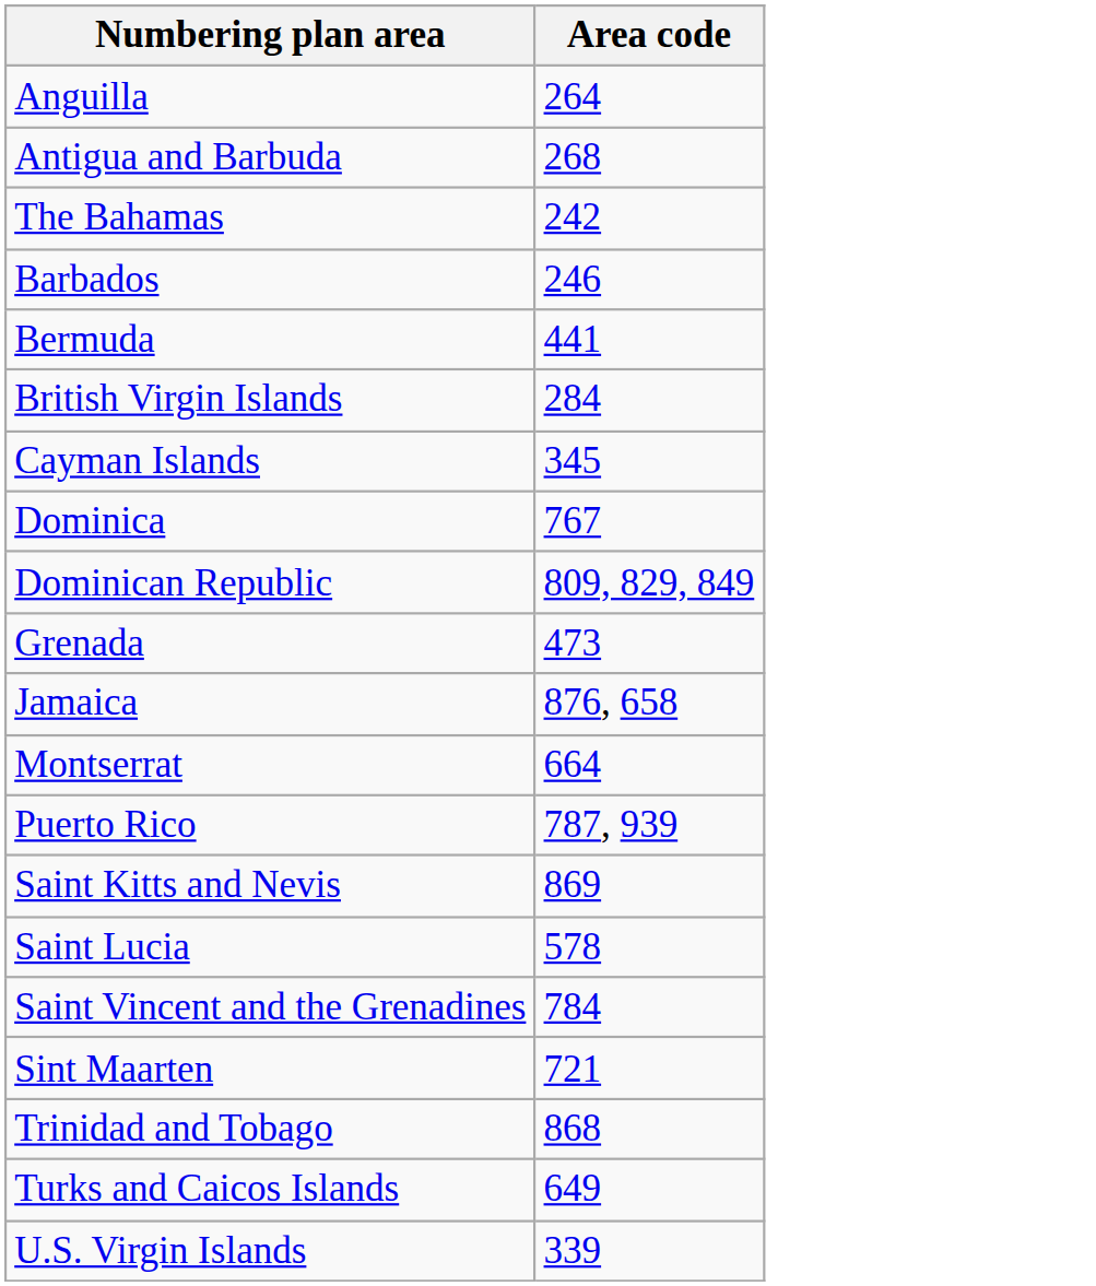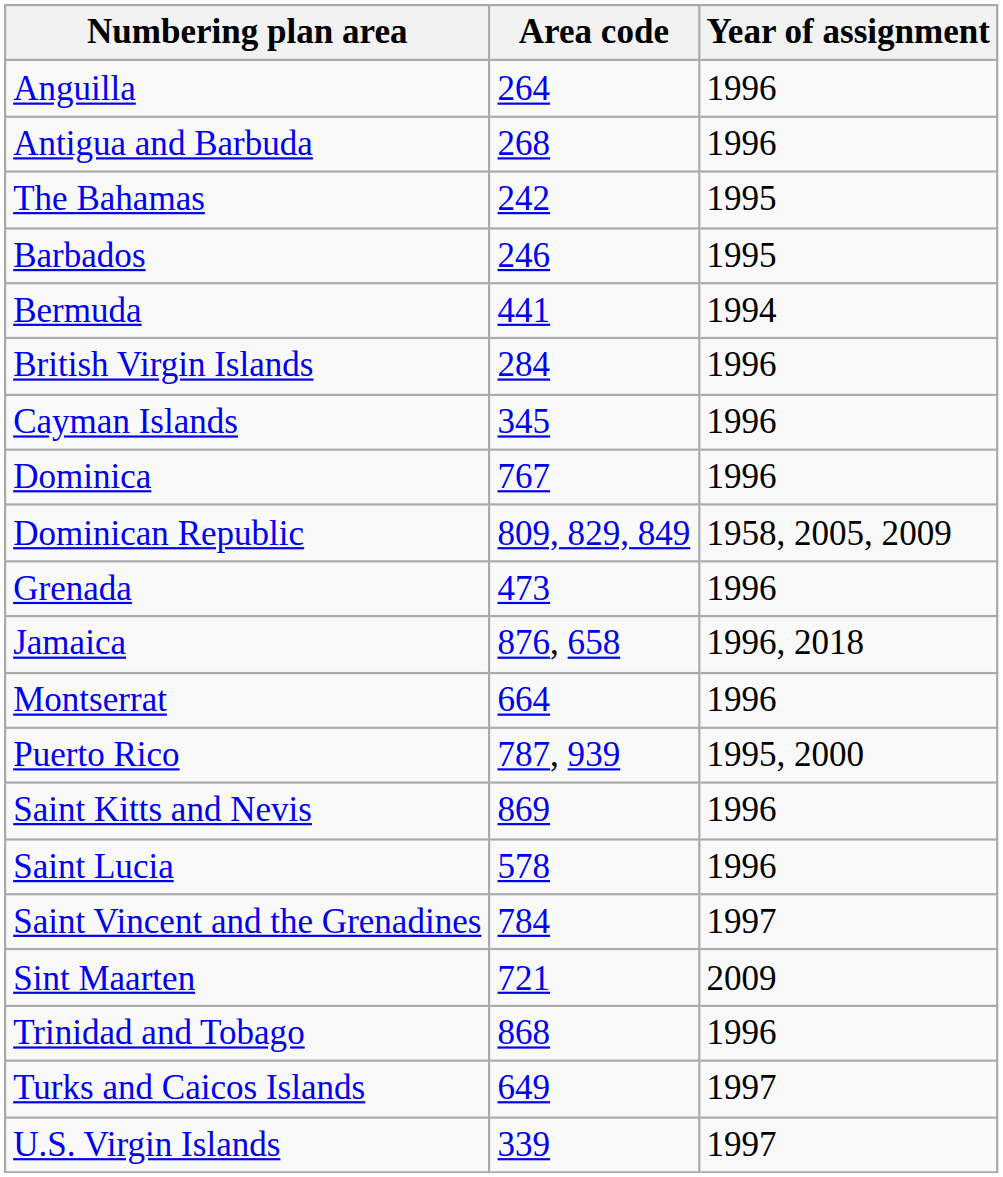+ column: Year of assignment | 1996 | 1996 | 1995 | 1995 | 1994 | 1996 | 1996 | 1996 | 1958, 2005, 2009 | 1996 | 1996, 2018 | 1996 | 1995, 2000 | 1996 | 1996 | 1997 | 2009 | 1996 | 1997 | 1997
